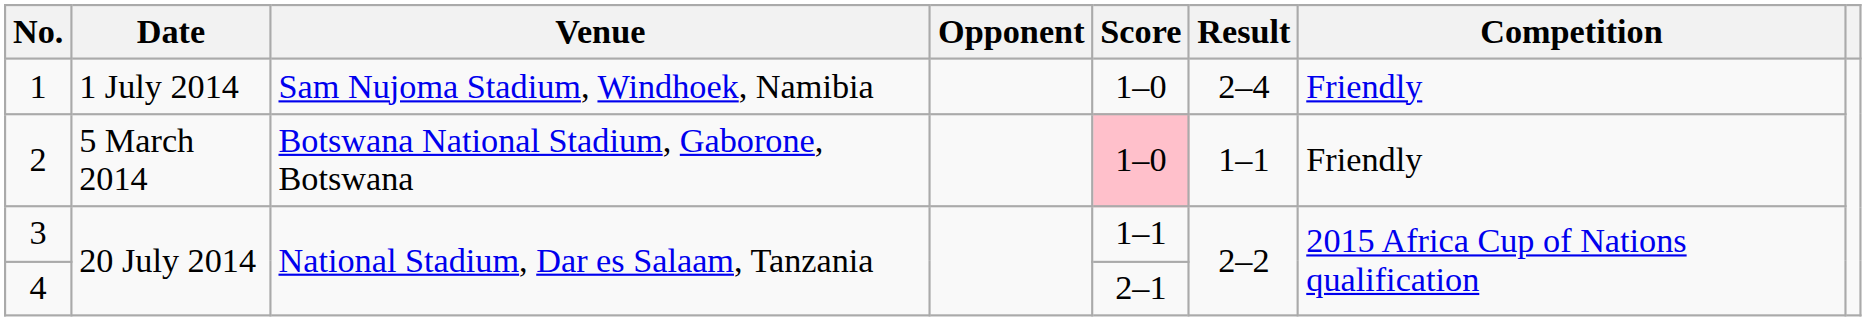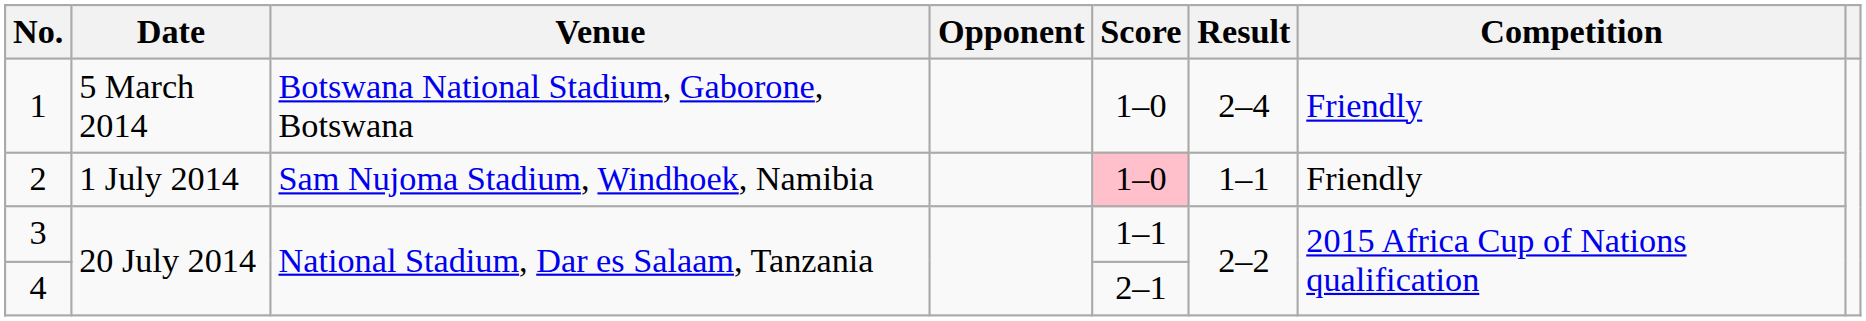1 | Date: 1 July 2014 -> 5 March 2014
1 | Venue: Sam Nujoma Stadium, Windhoek, Namibia -> Botswana National Stadium, Gaborone, Botswana
2 | Date: 5 March 2014 -> 1 July 2014
2 | Venue: Botswana National Stadium, Gaborone, Botswana -> Sam Nujoma Stadium, Windhoek, Namibia
